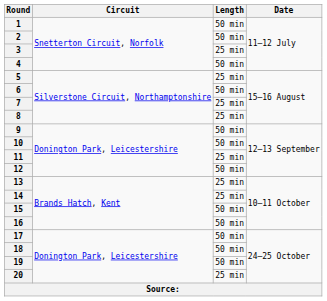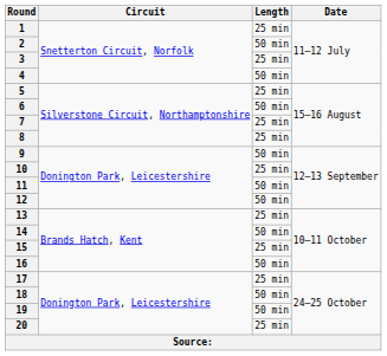1 | Length: 50 min -> 25 min
10 | Length: 50 min -> 25 min
11 | Length: 25 min -> 50 min
14 | Length: 25 min -> 50 min
15 | Length: 50 min -> 25 min
17 | Length: 50 min -> 25 min
